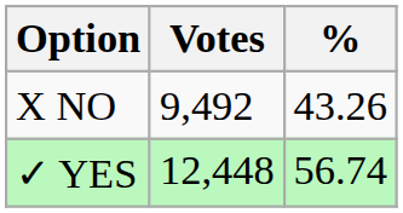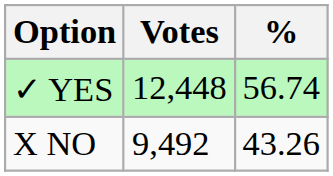rows swapped: ✓ YES <-> X NO
